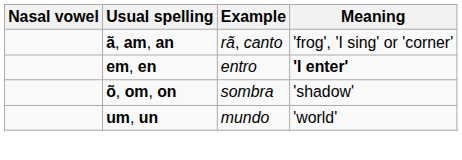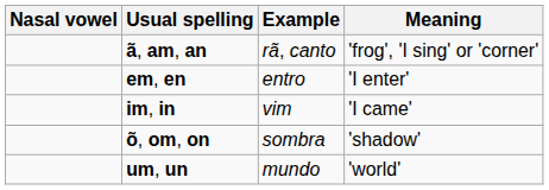em, en | Meaning: bold -> normal
+ row: im, in | vim | 'I came'
